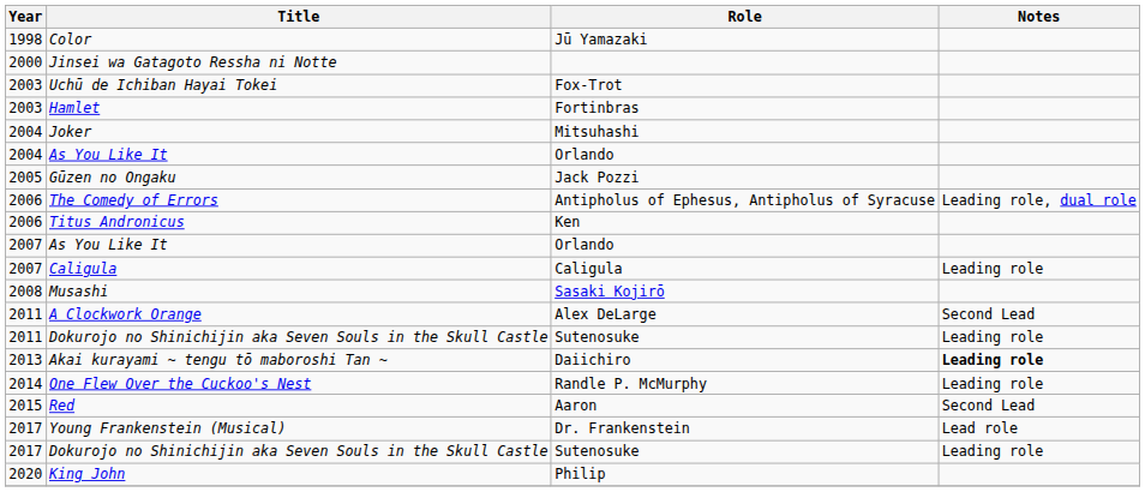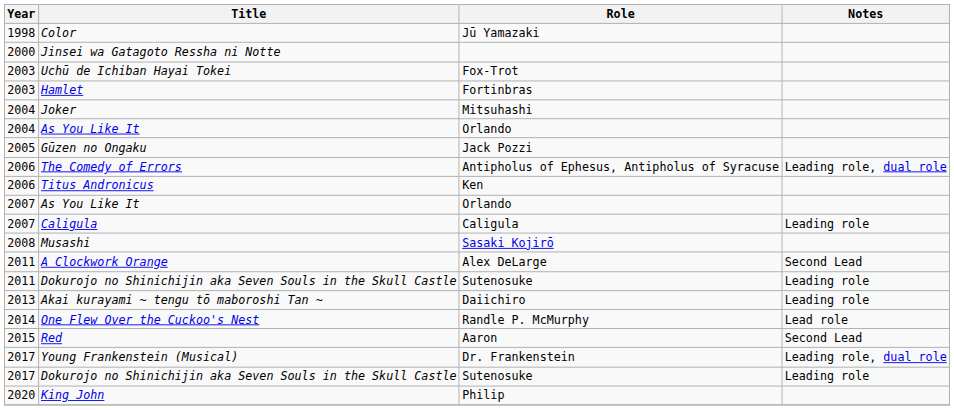Akai kurayami ~ tengu tō maboroshi Tan ~ | Notes: bold -> normal
One Flew Over the Cuckoo's Nest | Notes: Leading role -> Lead role
Young Frankenstein (Musical) | Notes: Lead role -> Leading role, dual role
